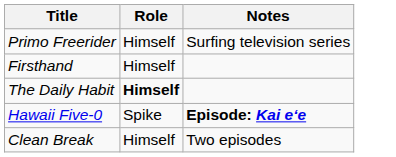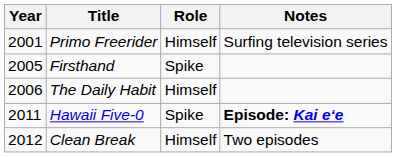+ column: Year | 2001 | 2005 | 2006 | 2011 | 2012
Firsthand | Role: Himself -> Spike
The Daily Habit | Role: bold -> normal
